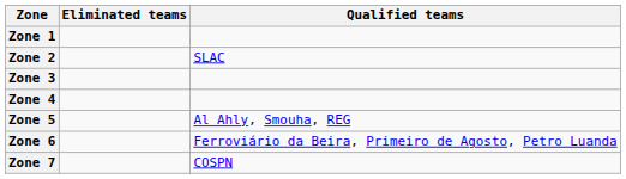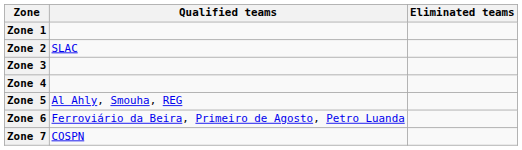columns swapped: Qualified teams <-> Eliminated teams
